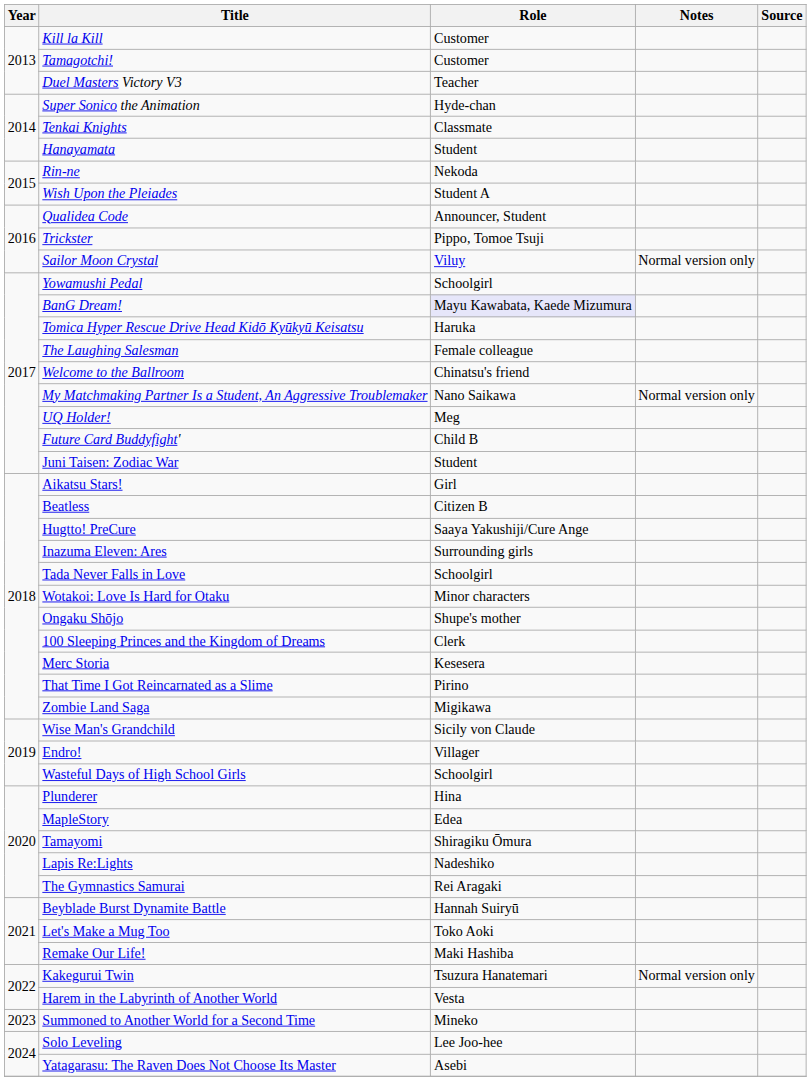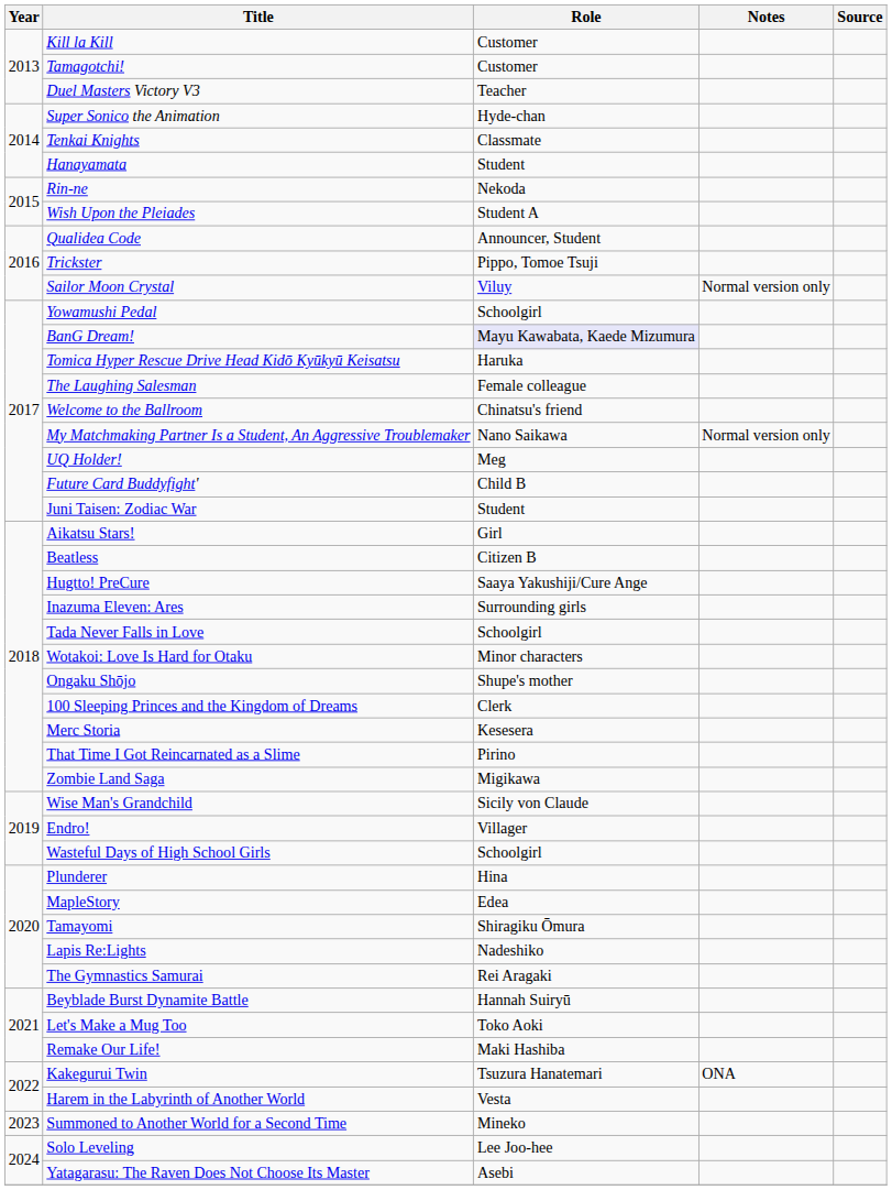Kakegurui Twin | Notes: Normal version only -> ONA
